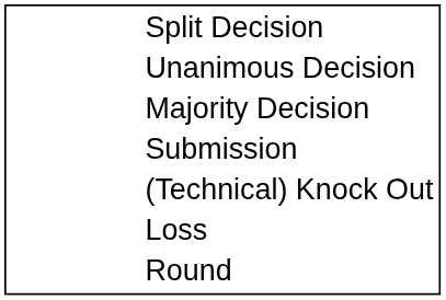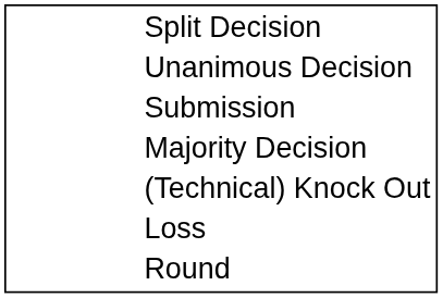rows swapped: Majority Decision <-> Submission
